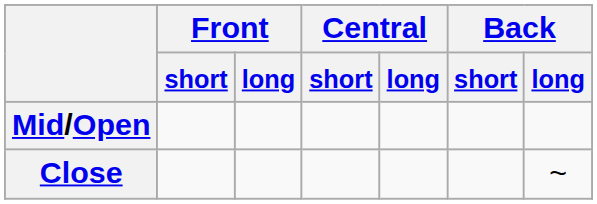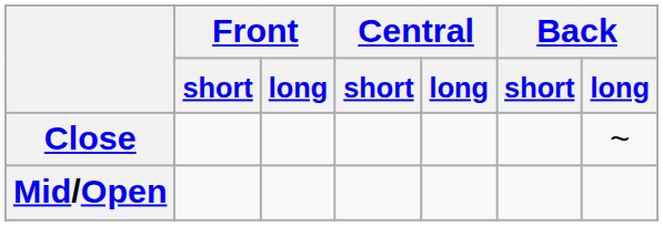rows swapped: Close <-> Mid/Open
